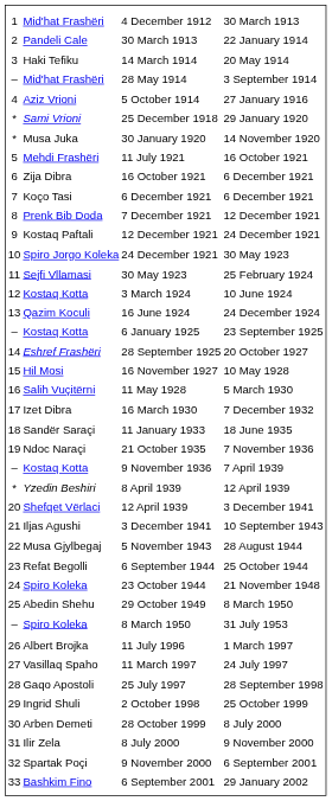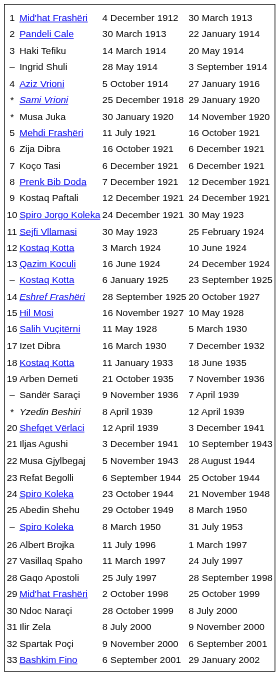28 May 1914 | column 2: Mid'hat Frashëri -> Ingrid Shuli
11 January 1933 | column 2: Sandër Saraçi -> Kostaq Kotta
21 October 1935 | column 2: Ndoc Naraçi -> Arben Demeti
9 November 1936 | column 2: Kostaq Kotta -> Sandër Saraçi
2 October 1998 | column 2: Ingrid Shuli -> Mid'hat Frashëri
28 October 1999 | column 2: Arben Demeti -> Ndoc Naraçi
